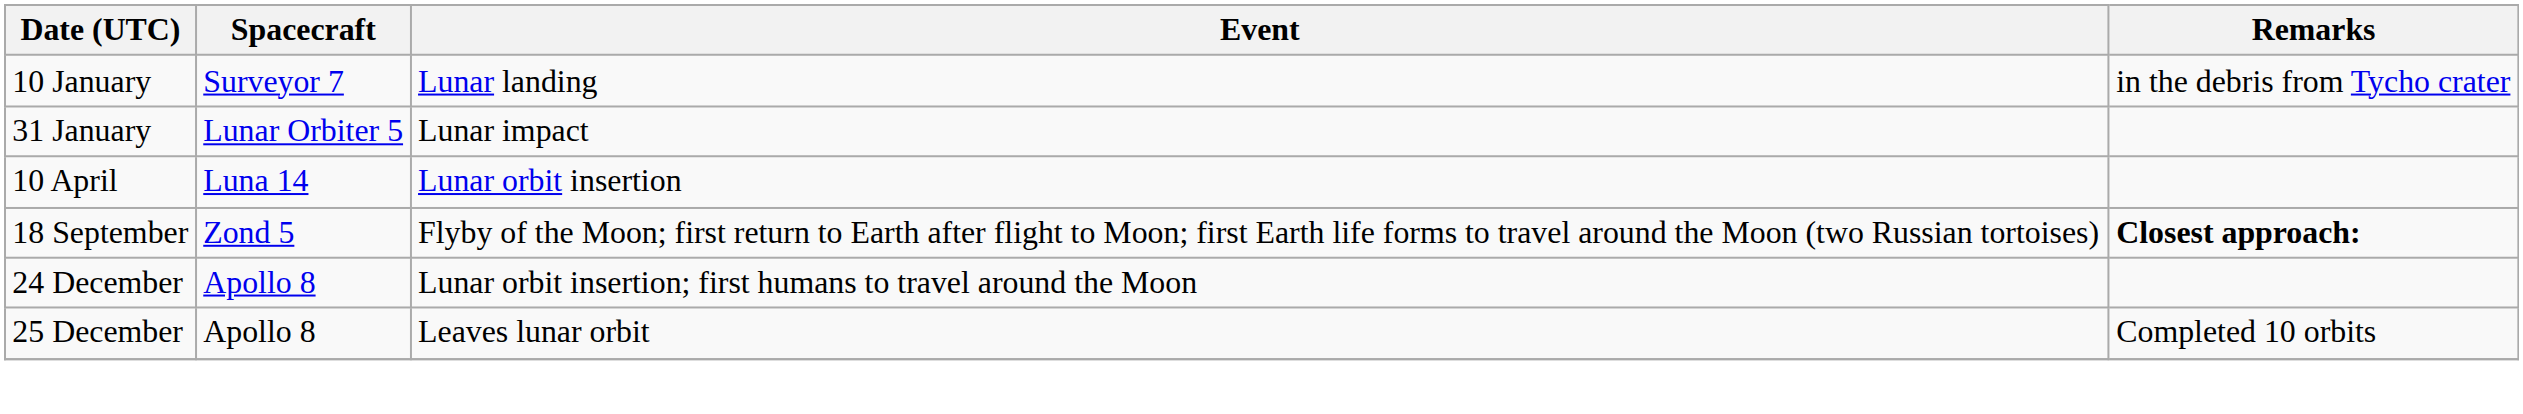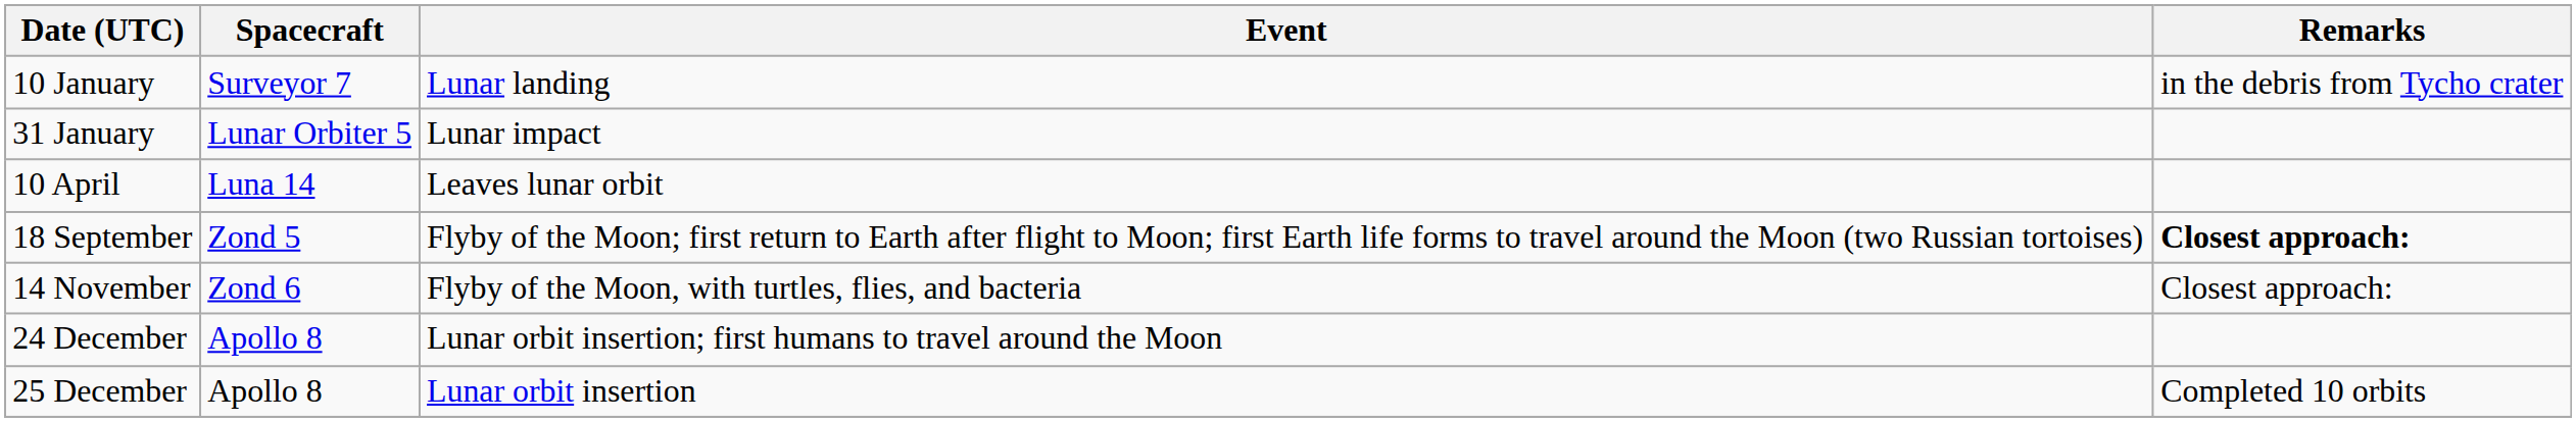10 April | Event: Lunar orbit insertion -> Leaves lunar orbit
+ row: 14 November | Zond 6 | Flyby of the Moon, with turtles, flies, and bacteria | Closest approach:
25 December | Event: Leaves lunar orbit -> Lunar orbit insertion
